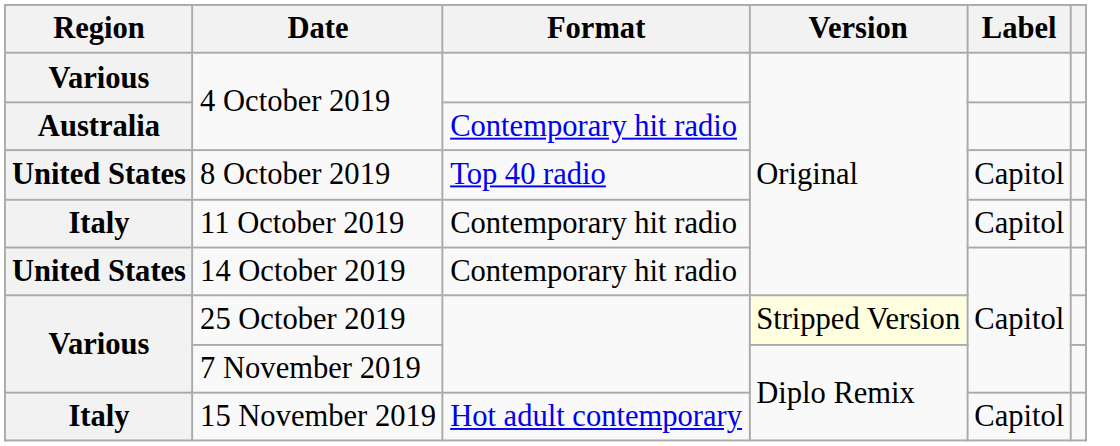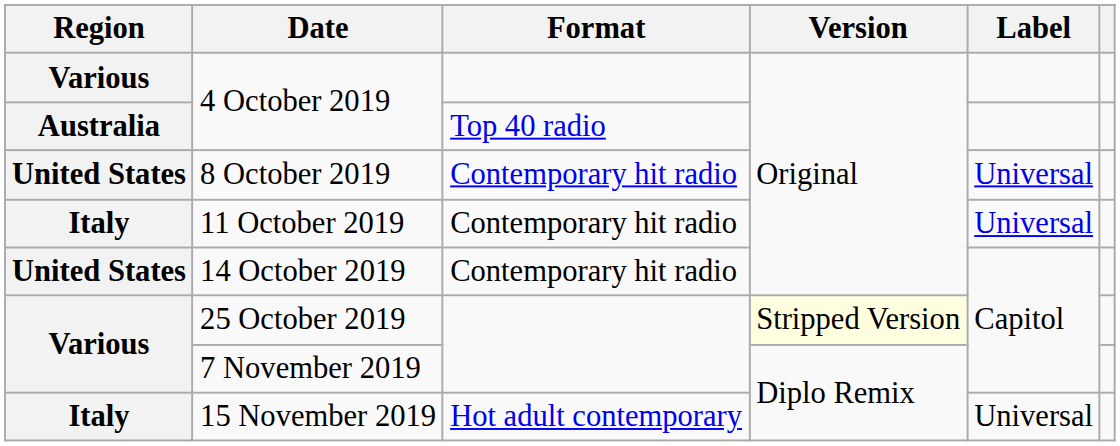Australia / 4 October 2019 | Format: Contemporary hit radio -> Top 40 radio
8 October 2019 | Format: Top 40 radio -> Contemporary hit radio
8 October 2019 | Label: Capitol -> Universal
11 October 2019 | Label: Capitol -> Universal
15 November 2019 | Label: Capitol -> Universal
